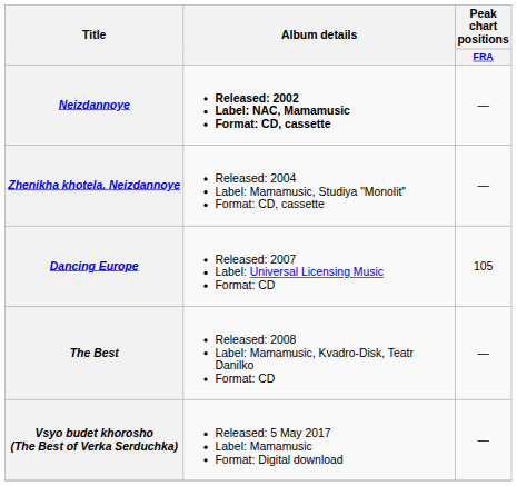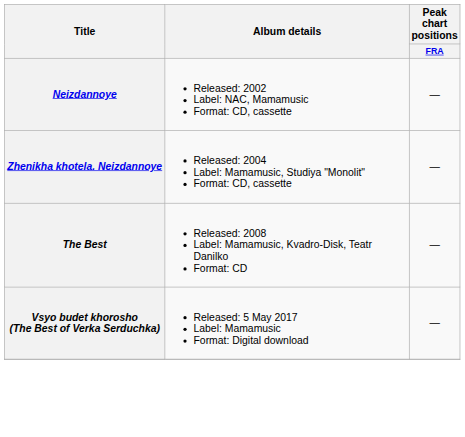Neizdannoye | Album details: bold -> normal
- row: Dancing Europe | Released: 2007 Label: Universal Licensing Music Format: CD | 105
